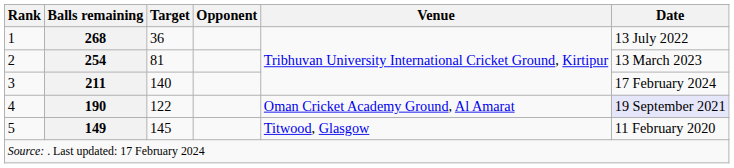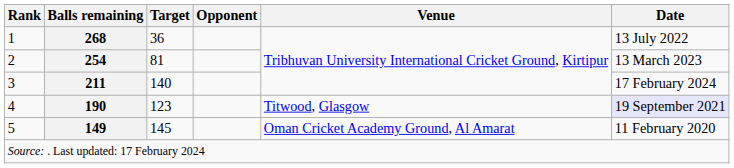4 | Target: 122 -> 123
4 | Venue: Oman Cricket Academy Ground, Al Amarat -> Titwood, Glasgow
5 | Venue: Titwood, Glasgow -> Oman Cricket Academy Ground, Al Amarat
